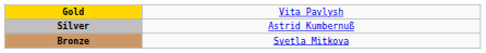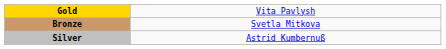rows swapped: Silver <-> Bronze
